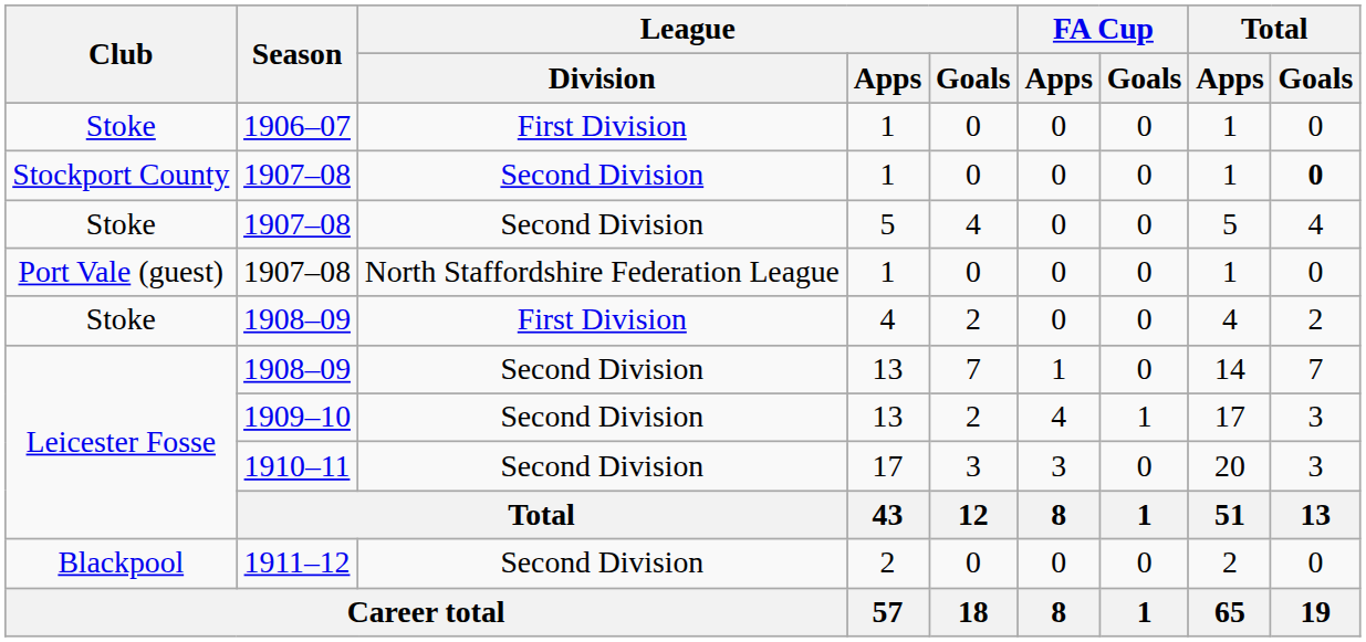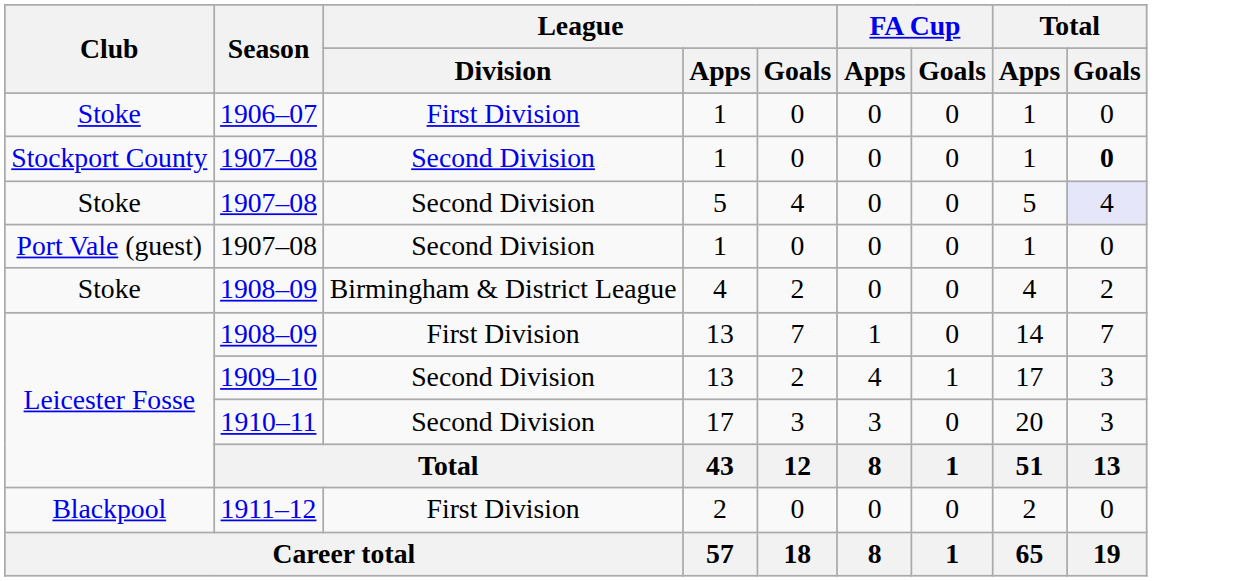Stoke / 1907–08 | Total / Goals: no background -> lavender background
Port Vale (guest) / 1907–08 | League / Division: North Staffordshire Federation League -> Second Division
Stoke / 1908–09 | League / Division: First Division -> Birmingham & District League
Leicester Fosse / 1908–09 | League / Division: Second Division -> First Division
1911–12 | League / Division: Second Division -> First Division
